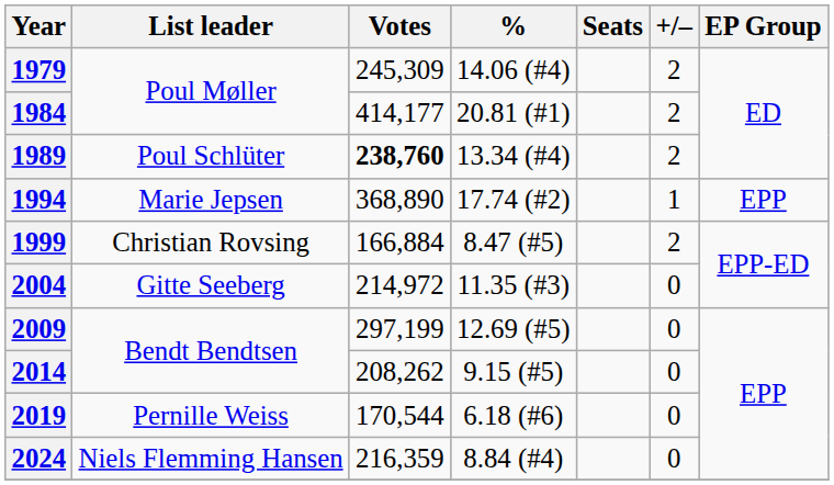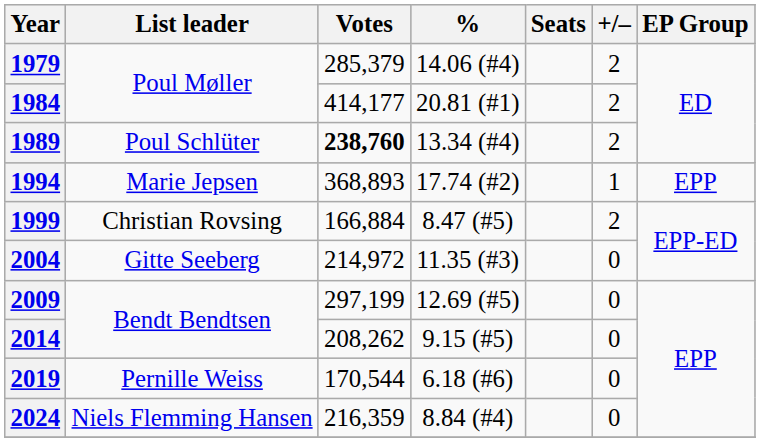1979 | Votes: 245,309 -> 285,379
1994 | Votes: 368,890 -> 368,893
